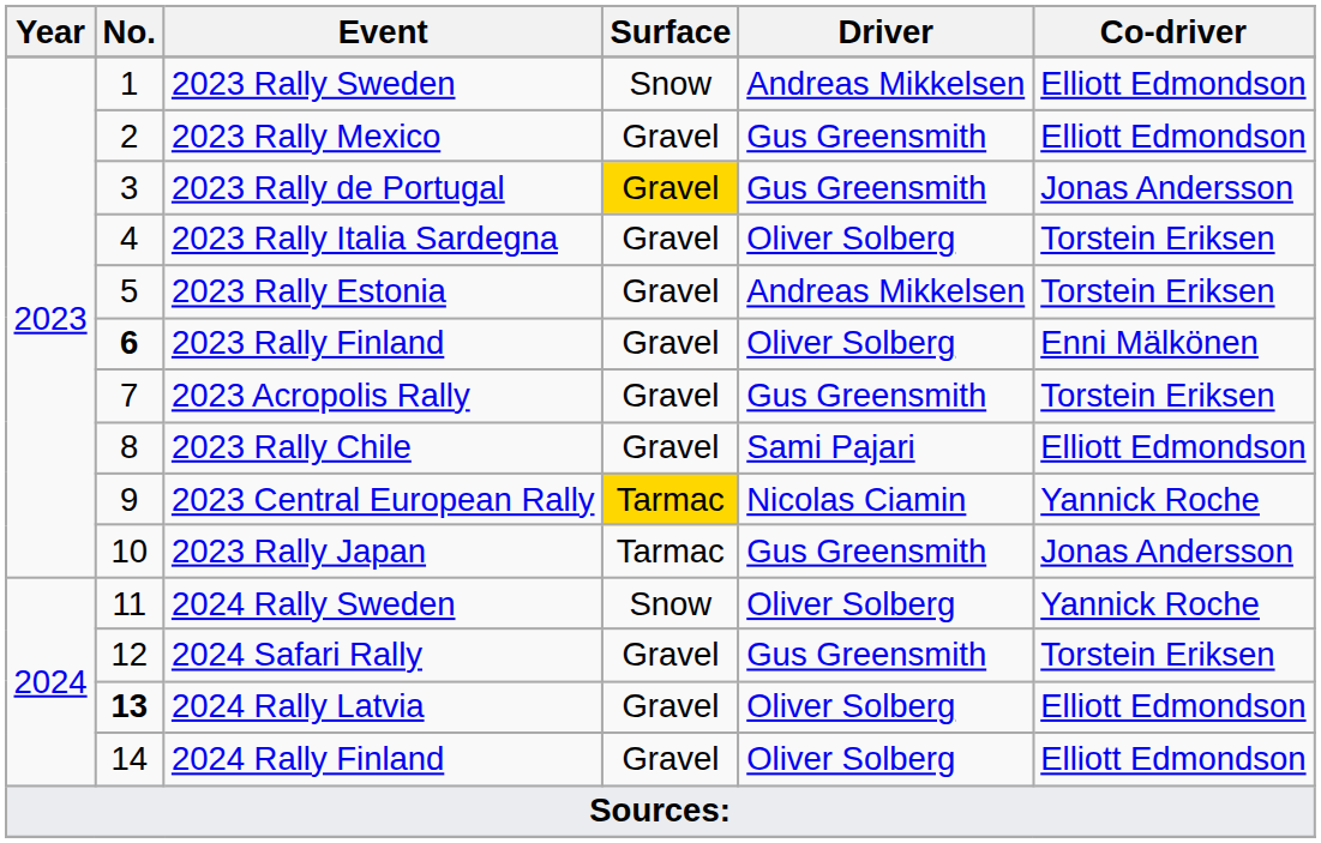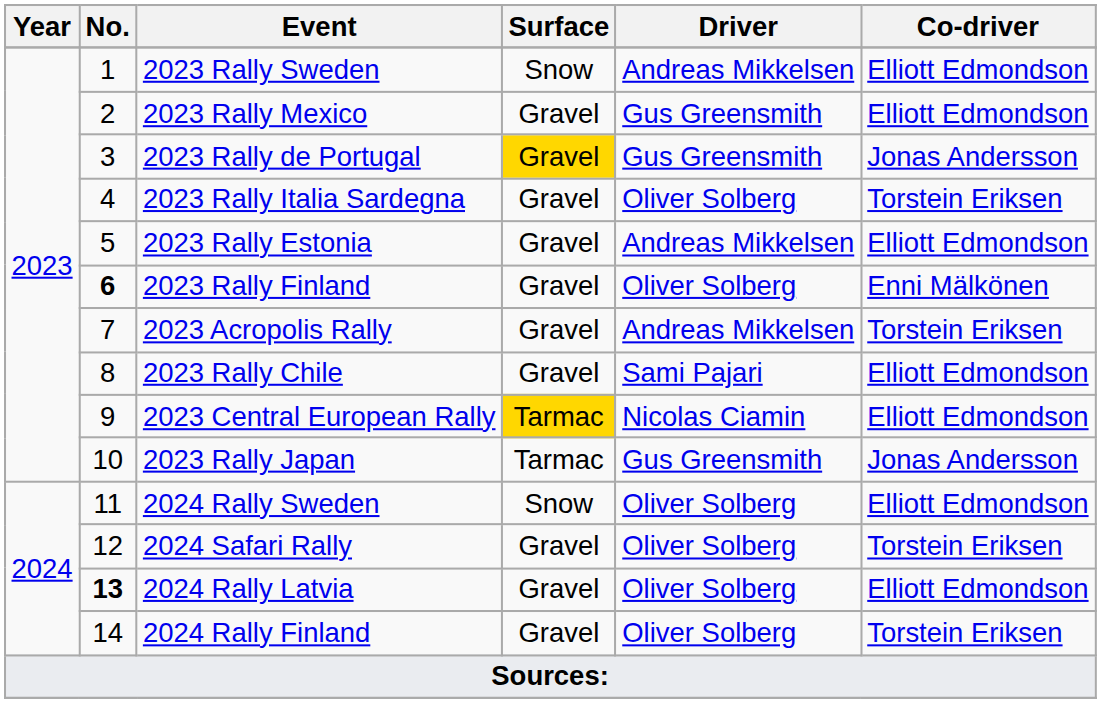2023 Rally Estonia | Co-driver: Torstein Eriksen -> Elliott Edmondson
2023 Acropolis Rally | Driver: Gus Greensmith -> Andreas Mikkelsen
2023 Central European Rally | Co-driver: Yannick Roche -> Elliott Edmondson
2024 Rally Sweden | Co-driver: Yannick Roche -> Elliott Edmondson
2024 Safari Rally | Driver: Gus Greensmith -> Oliver Solberg
2024 Rally Finland | Co-driver: Elliott Edmondson -> Torstein Eriksen
